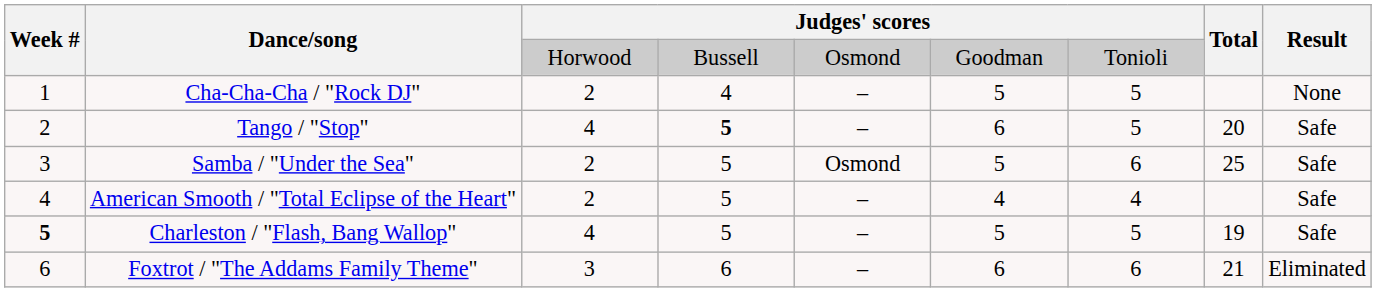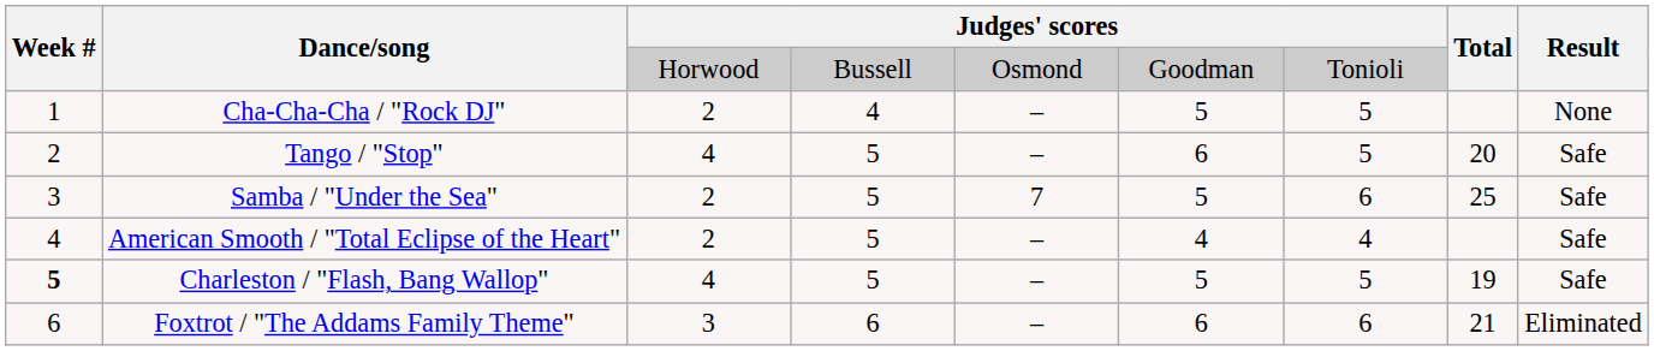Tango / "Stop" | column 4: bold -> normal
Samba / "Under the Sea" | column 5: Osmond -> 7
